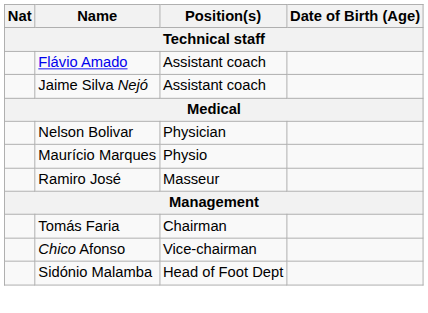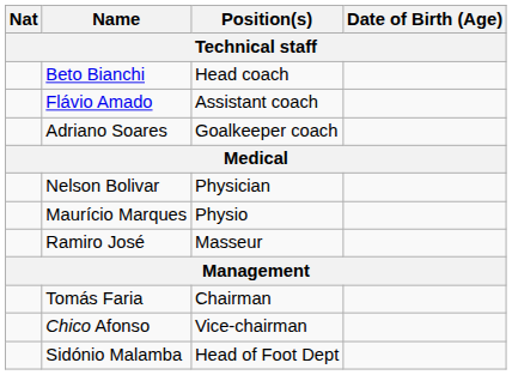+ row: Beto Bianchi | Head coach
- row: Jaime Silva Nejó | Assistant coach
+ row: Adriano Soares | Goalkeeper coach
